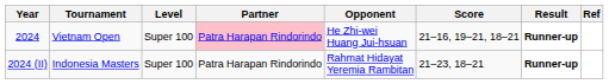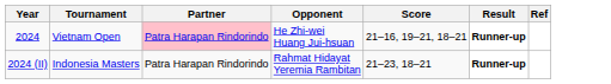- column: Level | Super 100 | Super 100
